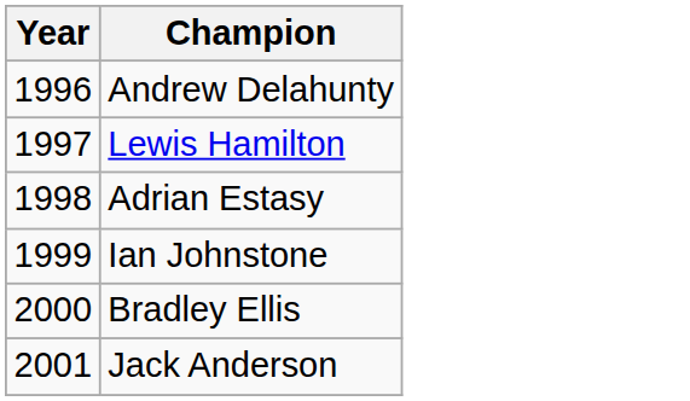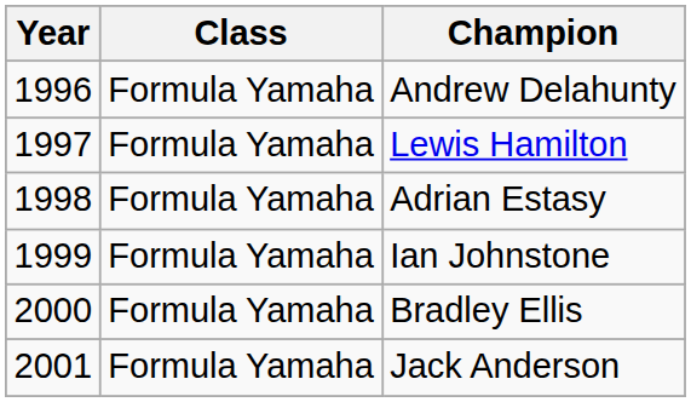+ column: Class | Formula Yamaha | Formula Yamaha | Formula Yamaha | Formula Yamaha | Formula Yamaha | Formula Yamaha
